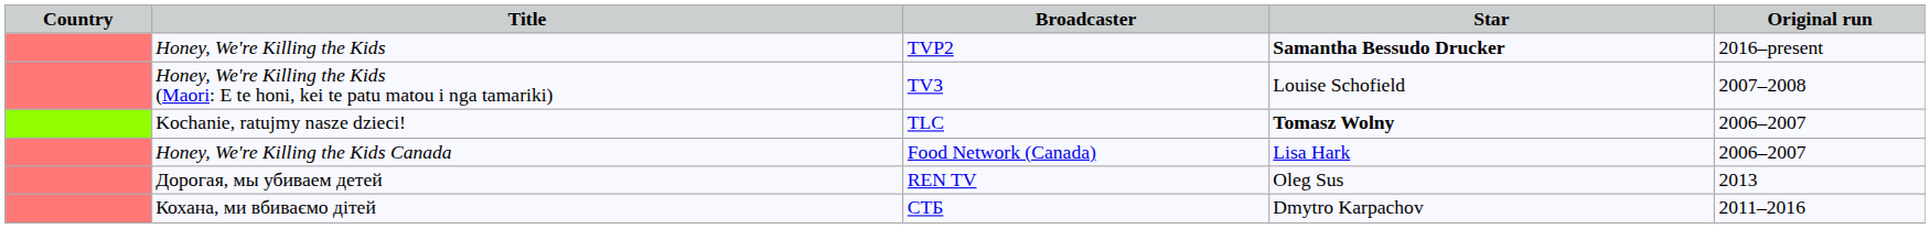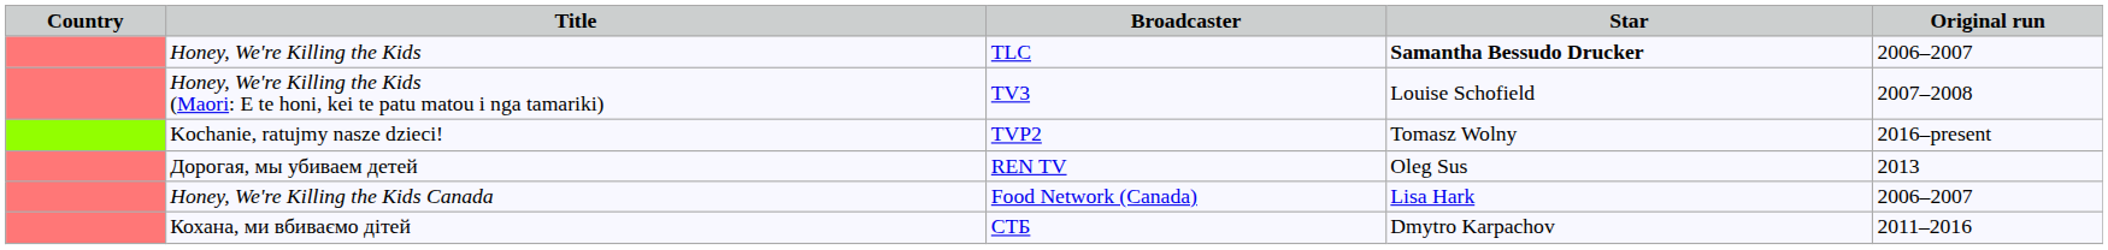Honey, We're Killing the Kids | Broadcaster: TVP2 -> TLC
Honey, We're Killing the Kids | Original run: 2016–present -> 2006–2007
Kochanie, ratujmy nasze dzieci! | Broadcaster: TLC -> TVP2
Kochanie, ratujmy nasze dzieci! | Star: bold -> normal
Kochanie, ratujmy nasze dzieci! | Original run: 2006–2007 -> 2016–present
rows swapped: Дорогая, мы убиваем детей <-> Honey, We're Killing the Kids Canada
